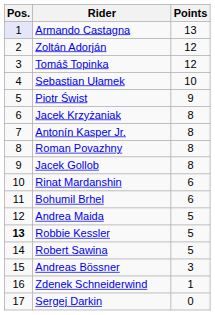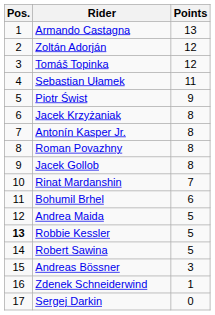Armando Castagna | Pos.: lavender background -> no background
Sebastian Ułamek | Points: 10 -> 11
Rinat Mardanshin | Points: 6 -> 7
